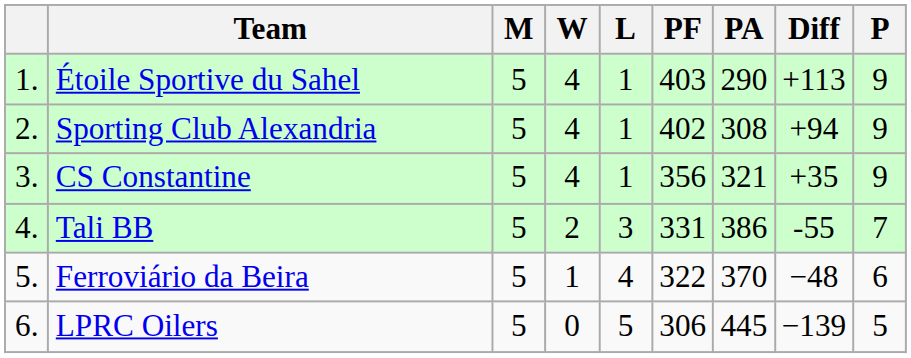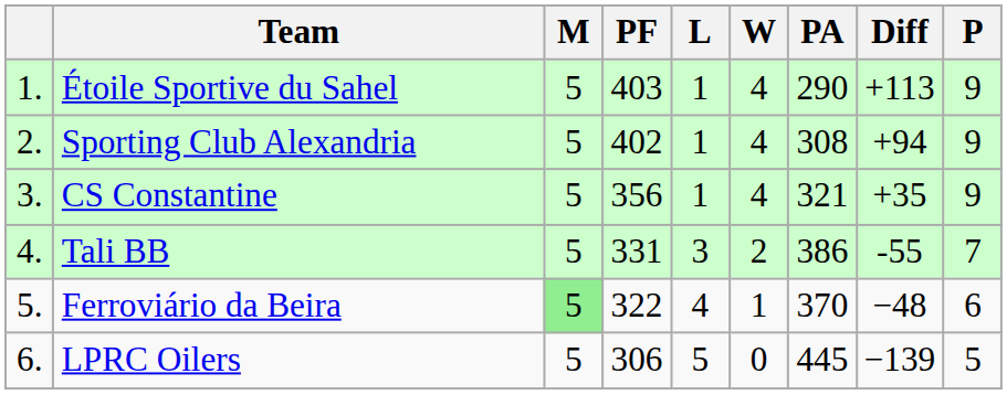columns swapped: W <-> PF
Ferroviário da Beira | M: no background -> lightgreen background
